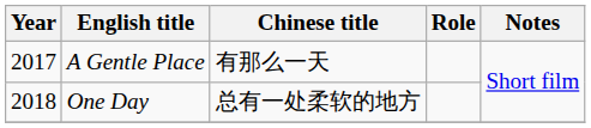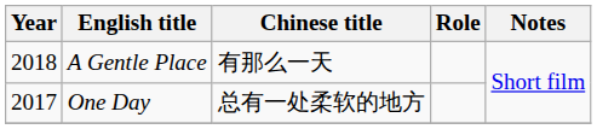A Gentle Place | Year: 2017 -> 2018
One Day | Year: 2018 -> 2017
